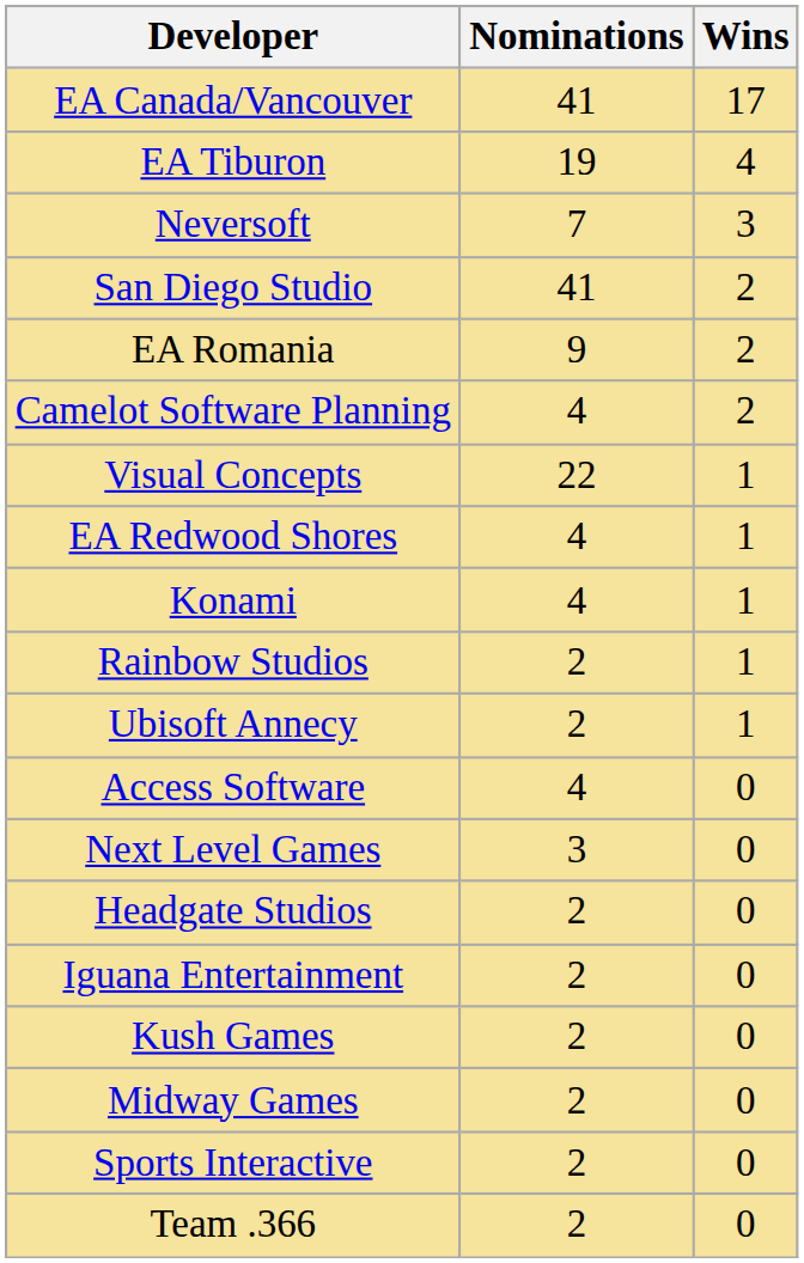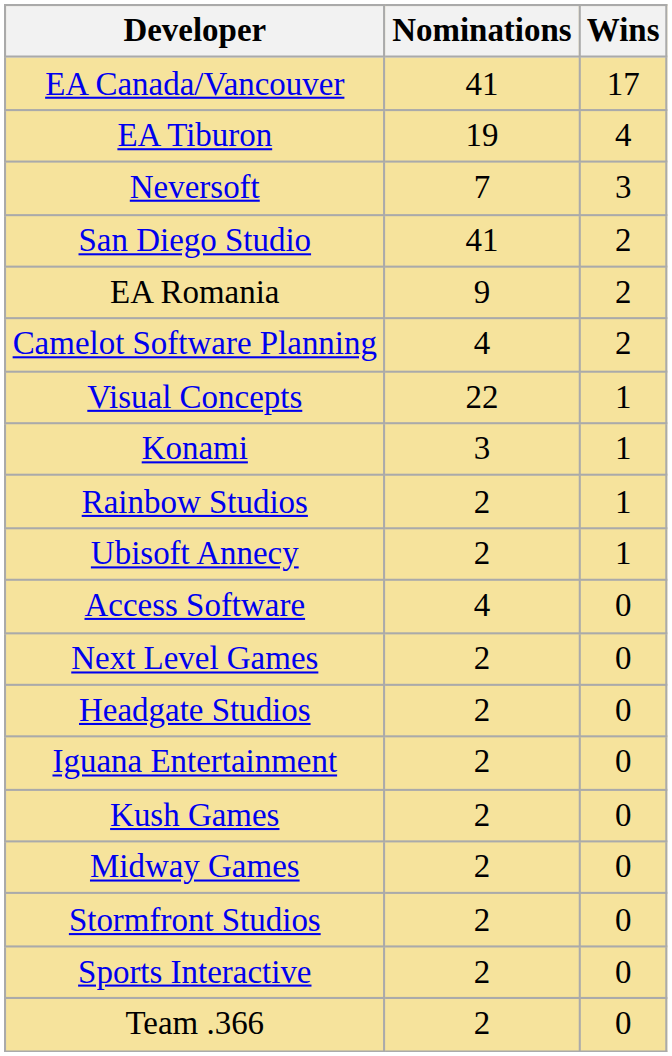- row: EA Redwood Shores | 4 | 1
Konami | Nominations: 4 -> 3
Next Level Games | Nominations: 3 -> 2
+ row: Stormfront Studios | 2 | 0
